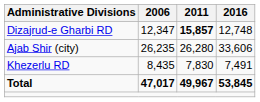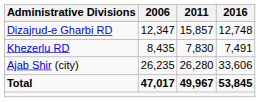Dizajrud-e Gharbi RD | 2011: bold -> normal
rows swapped: Khezerlu RD <-> Ajab Shir (city)
